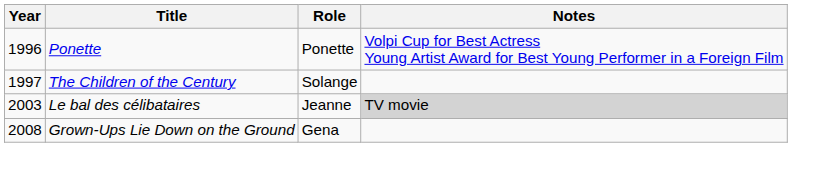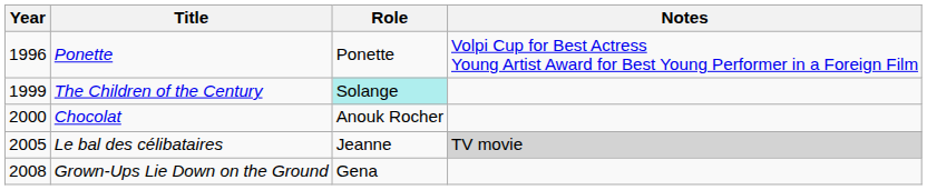The Children of the Century | Year: 1997 -> 1999
The Children of the Century | Role: no background -> paleturquoise background
+ row: 2000 | Chocolat | Anouk Rocher
Le bal des célibataires | Year: 2003 -> 2005
